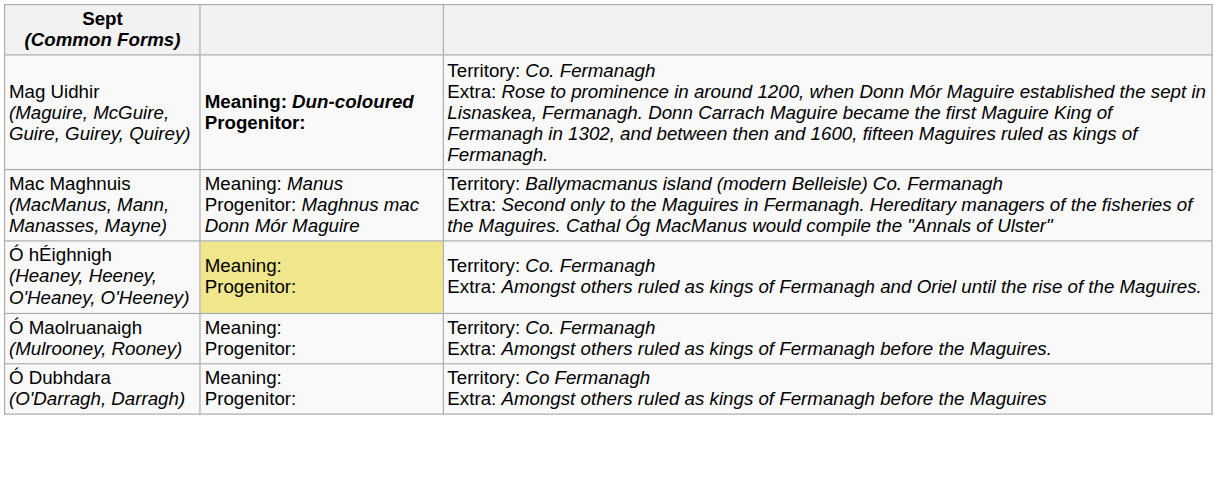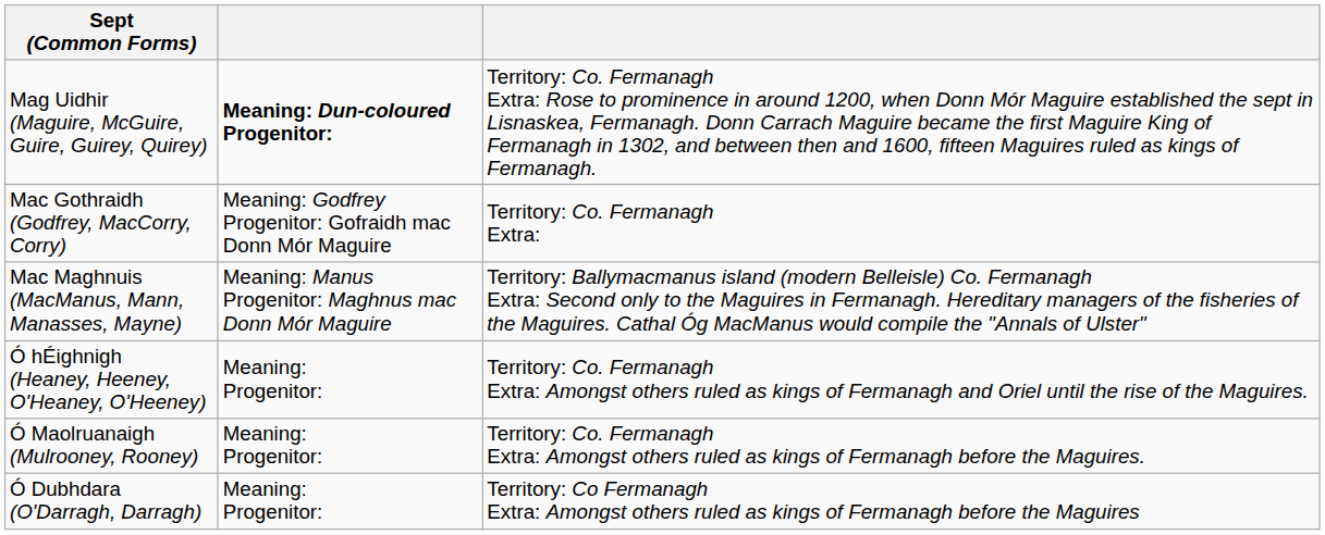+ row: Mac Gothraidh (Godfrey, MacCorry, Corry) | Meaning: Godfrey Progenitor: Gofraidh mac Donn Mór Maguire | Territory: Co. Fermanagh Extra:
Ó hÉighnigh (Heaney, Heeney, O'Heaney, O'Heeney) | column 2: khaki background -> no background
